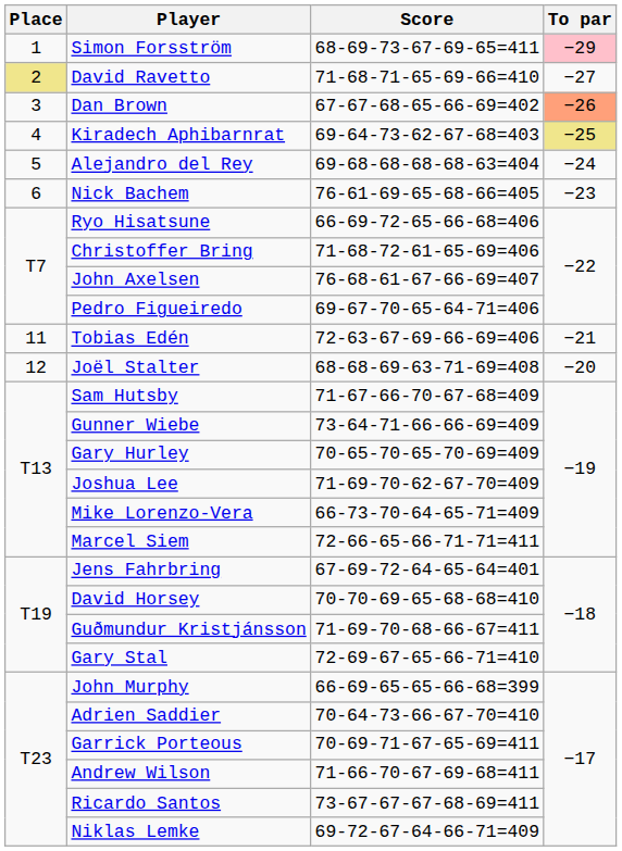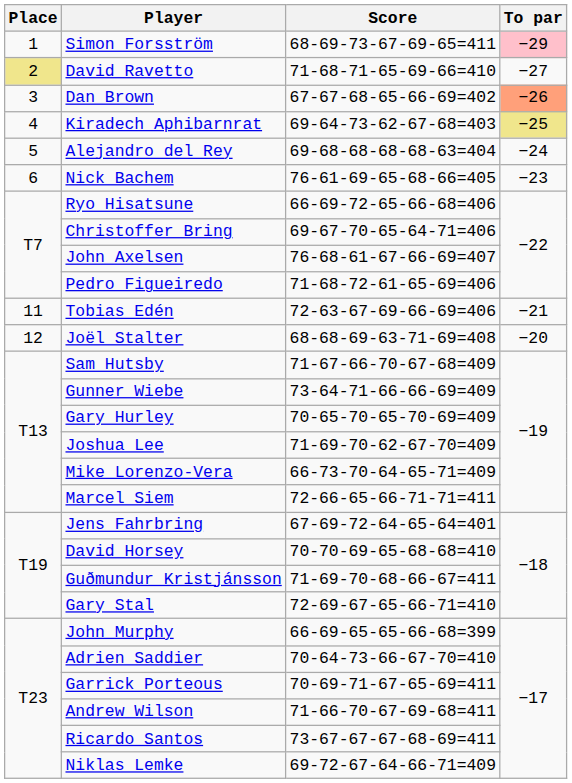Christoffer Bring | Score: 71-68-72-61-65-69=406 -> 69-67-70-65-64-71=406
Pedro Figueiredo | Score: 69-67-70-65-64-71=406 -> 71-68-72-61-65-69=406
